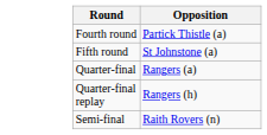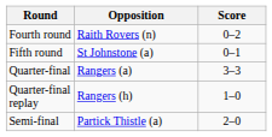+ column: Score | 0–2 | 0–1 | 3–3 | 1–0 | 2–0
Fourth round | Opposition: Partick Thistle (a) -> Raith Rovers (n)
Semi-final | Opposition: Raith Rovers (n) -> Partick Thistle (a)
